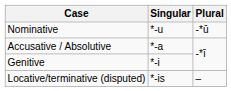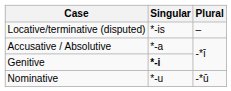rows swapped: Nominative <-> Locative/terminative (disputed)
Genitive | Singular: normal -> bold
